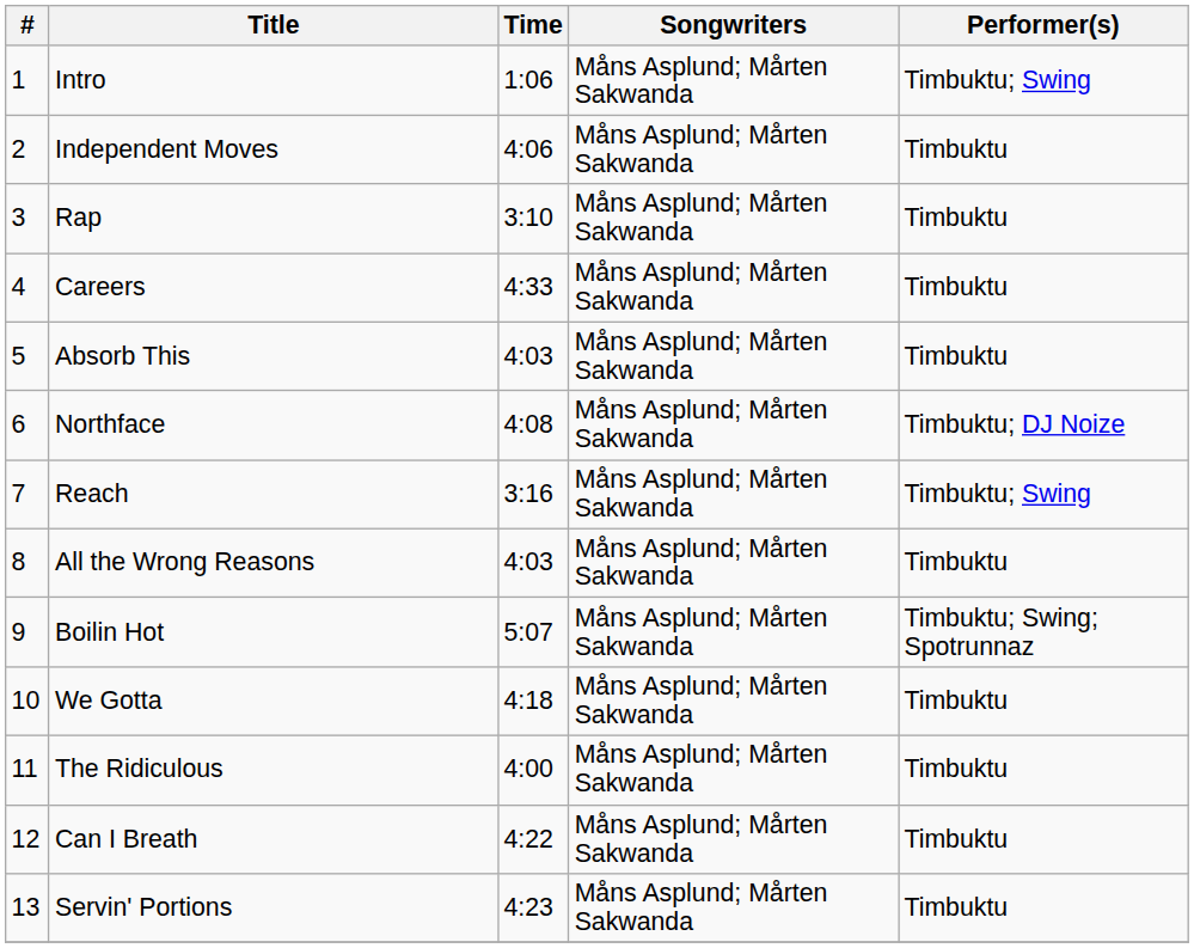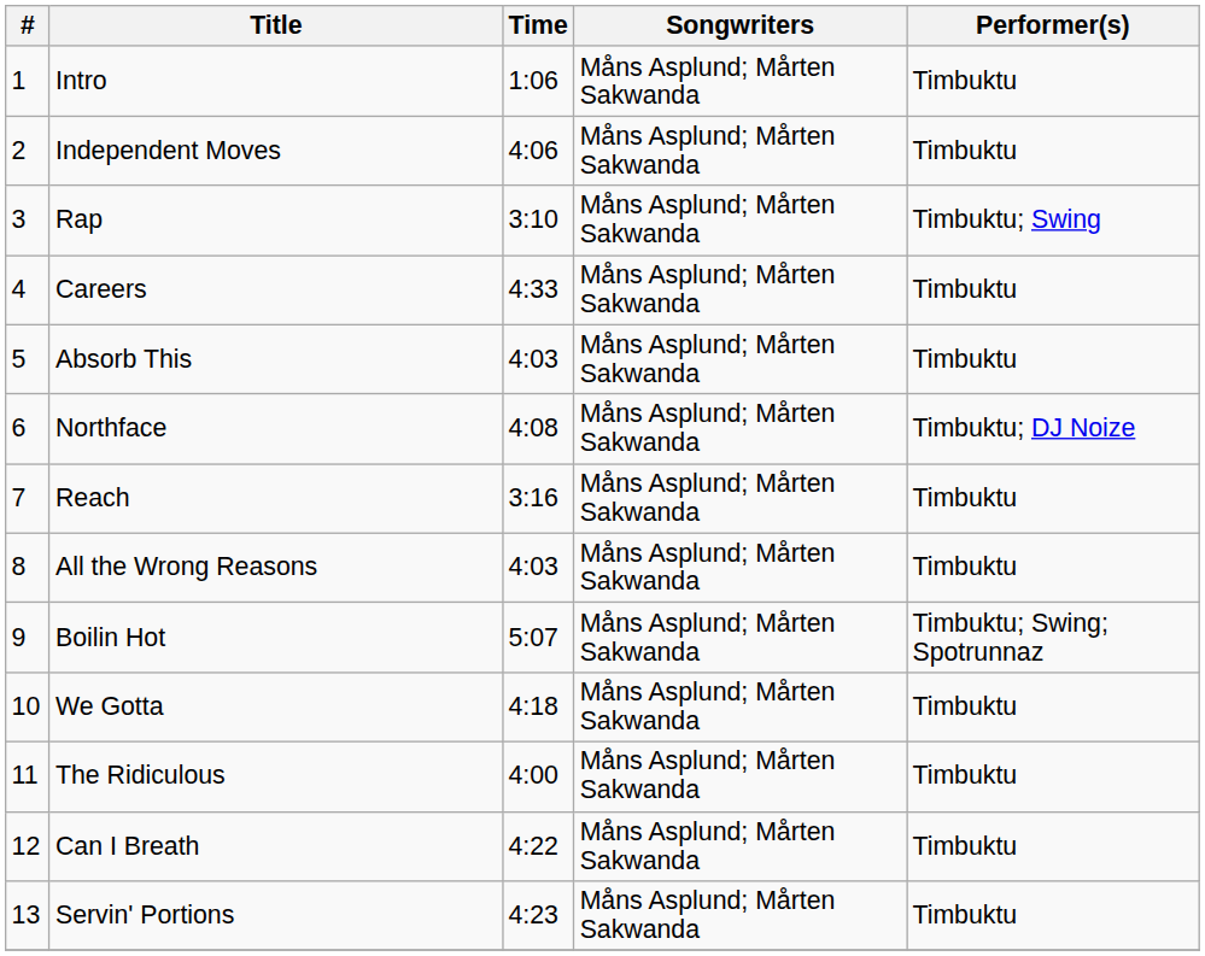Intro | Performer(s): Timbuktu; Swing -> Timbuktu
Rap | Performer(s): Timbuktu -> Timbuktu; Swing
Reach | Performer(s): Timbuktu; Swing -> Timbuktu
